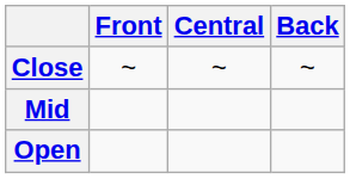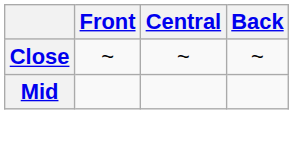- row: Open
